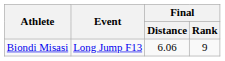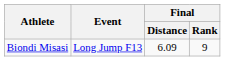Biondi Misasi | Final / Distance: 6.06 -> 6.09
